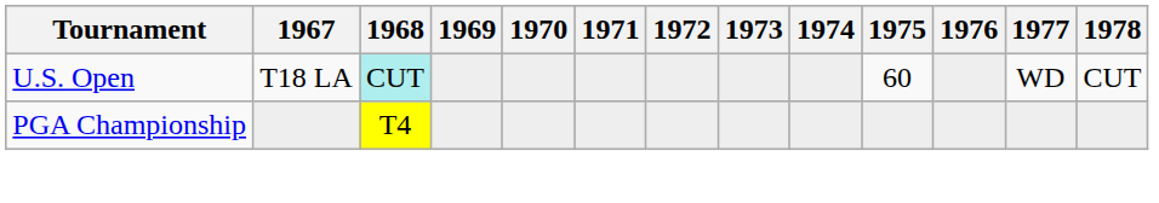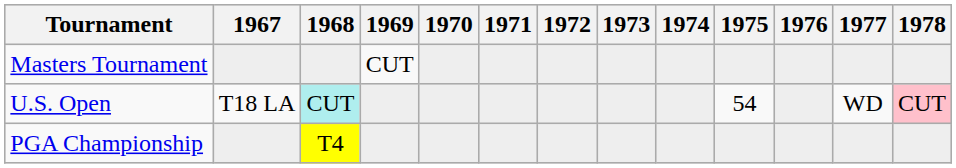+ row: Masters Tournament | CUT
U.S. Open | 1975: 60 -> 54
U.S. Open | 1978: no background -> pink background
